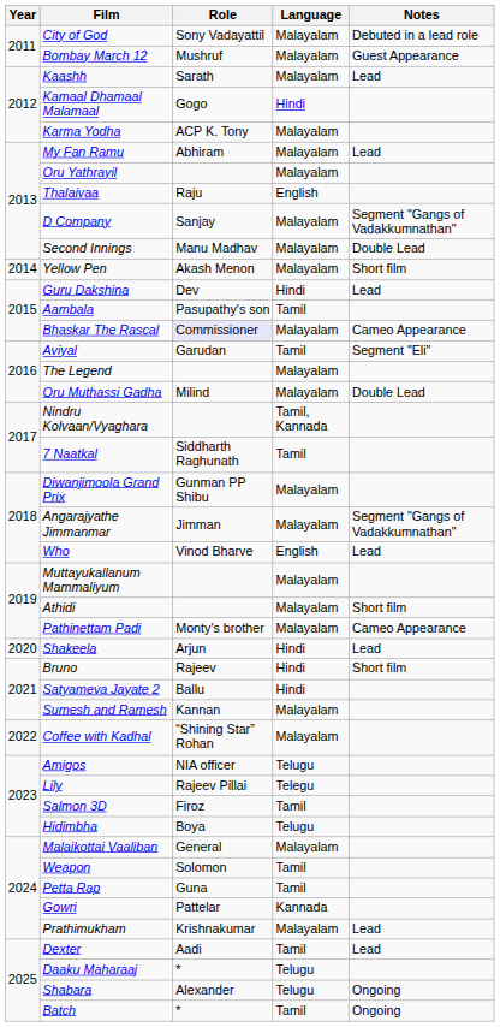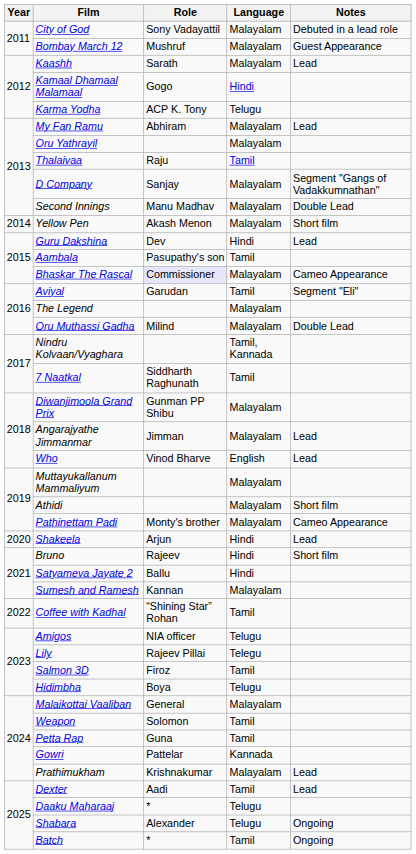Karma Yodha | Language: Malayalam -> Telugu
Thalaivaa | Language: English -> Tamil
Angarajyathe Jimmanmar | Notes: Segment "Gangs of Vadakkumnathan" -> Lead
Coffee with Kadhal | Language: Malayalam -> Tamil
